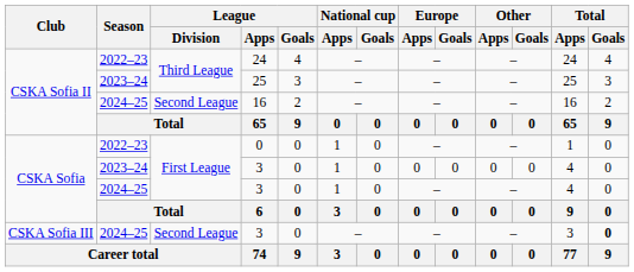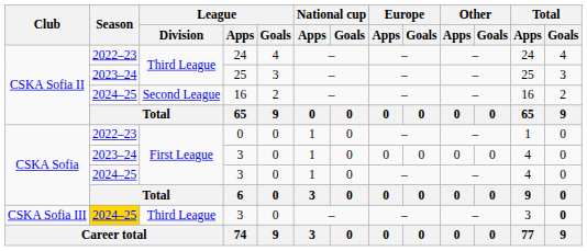CSKA Sofia III / 3 | Season: no background -> gold background
CSKA Sofia III / 3 | League / Division: Second League -> Third League
